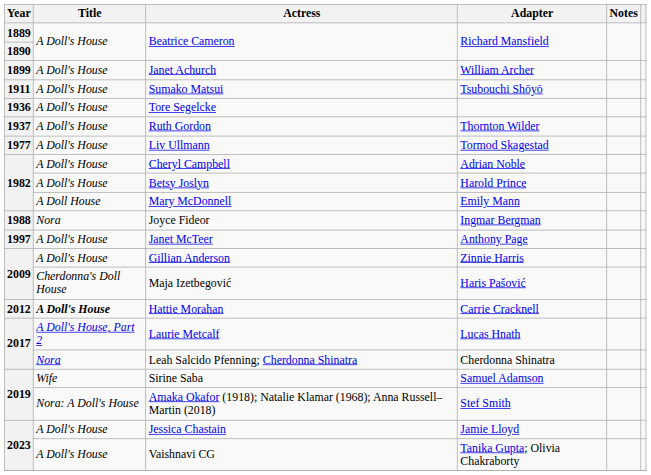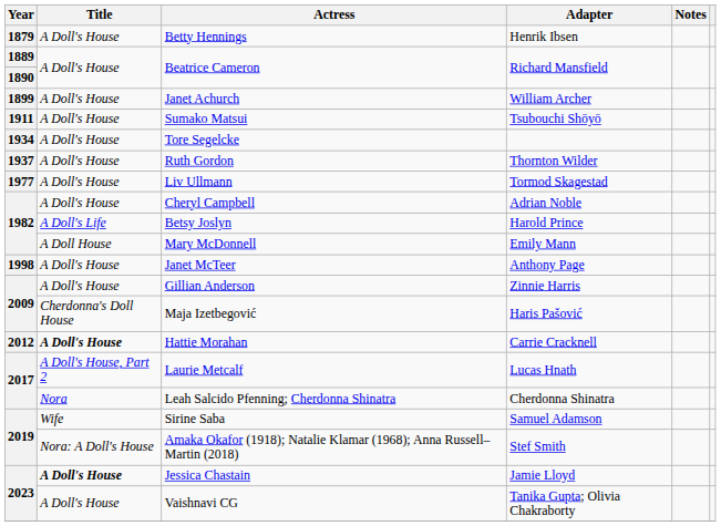+ row: 1879 | A Doll's House | Betty Hennings | Henrik Ibsen
Tore Segelcke | Year: 1936 -> 1934
Betsy Joslyn | Title: A Doll's House -> A Doll's Life
- row: 1988 | Nora | Joyce Fideor | Ingmar Bergman
Janet McTeer | Year: 1997 -> 1998
Jessica Chastain | Title: normal -> bold
